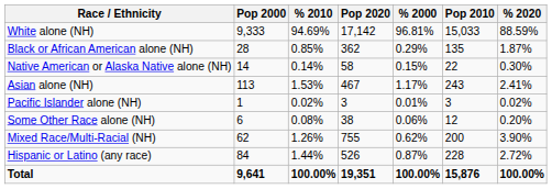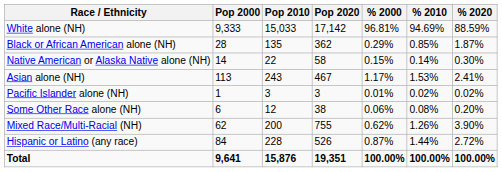columns swapped: Pop 2010 <-> % 2010
